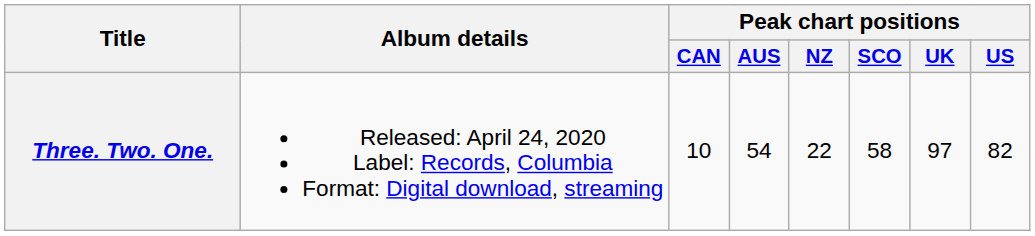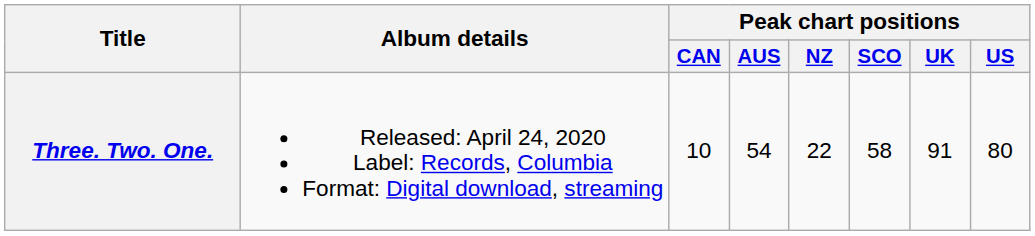Three. Two. One. | Peak chart positions / UK: 97 -> 91
Three. Two. One. | Peak chart positions / US: 82 -> 80
